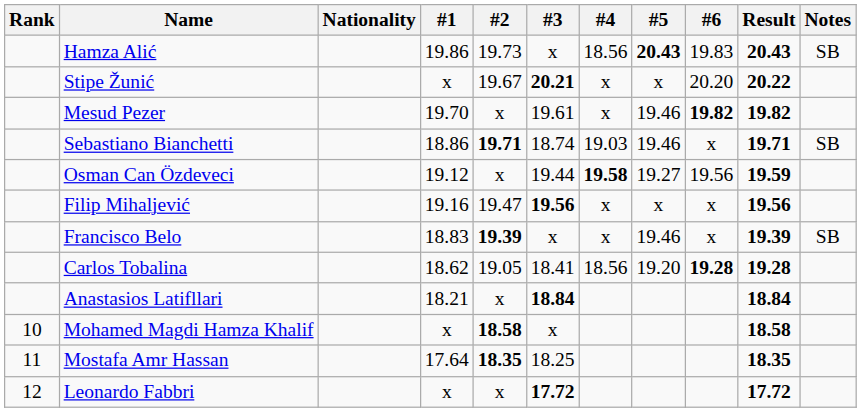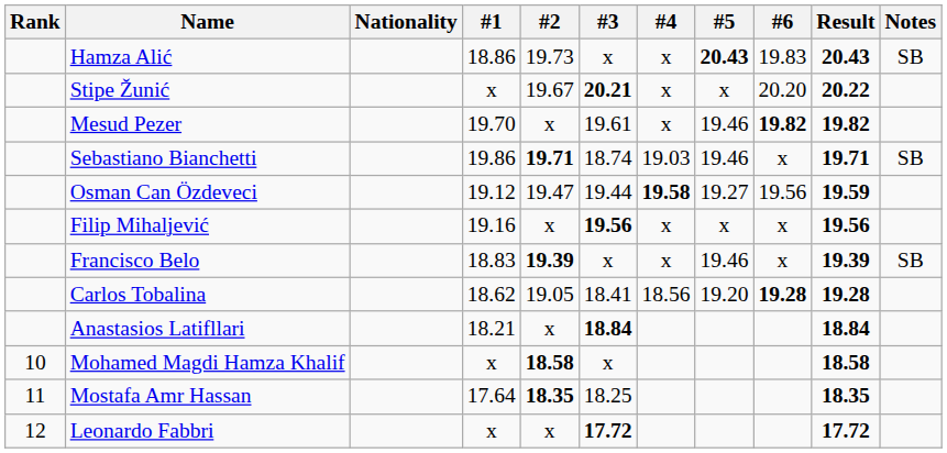Hamza Alić | #1: 19.86 -> 18.86
Hamza Alić | #4: 18.56 -> x
Sebastiano Bianchetti | #1: 18.86 -> 19.86
Osman Can Özdeveci | #2: x -> 19.47
Filip Mihaljević | #2: 19.47 -> x
